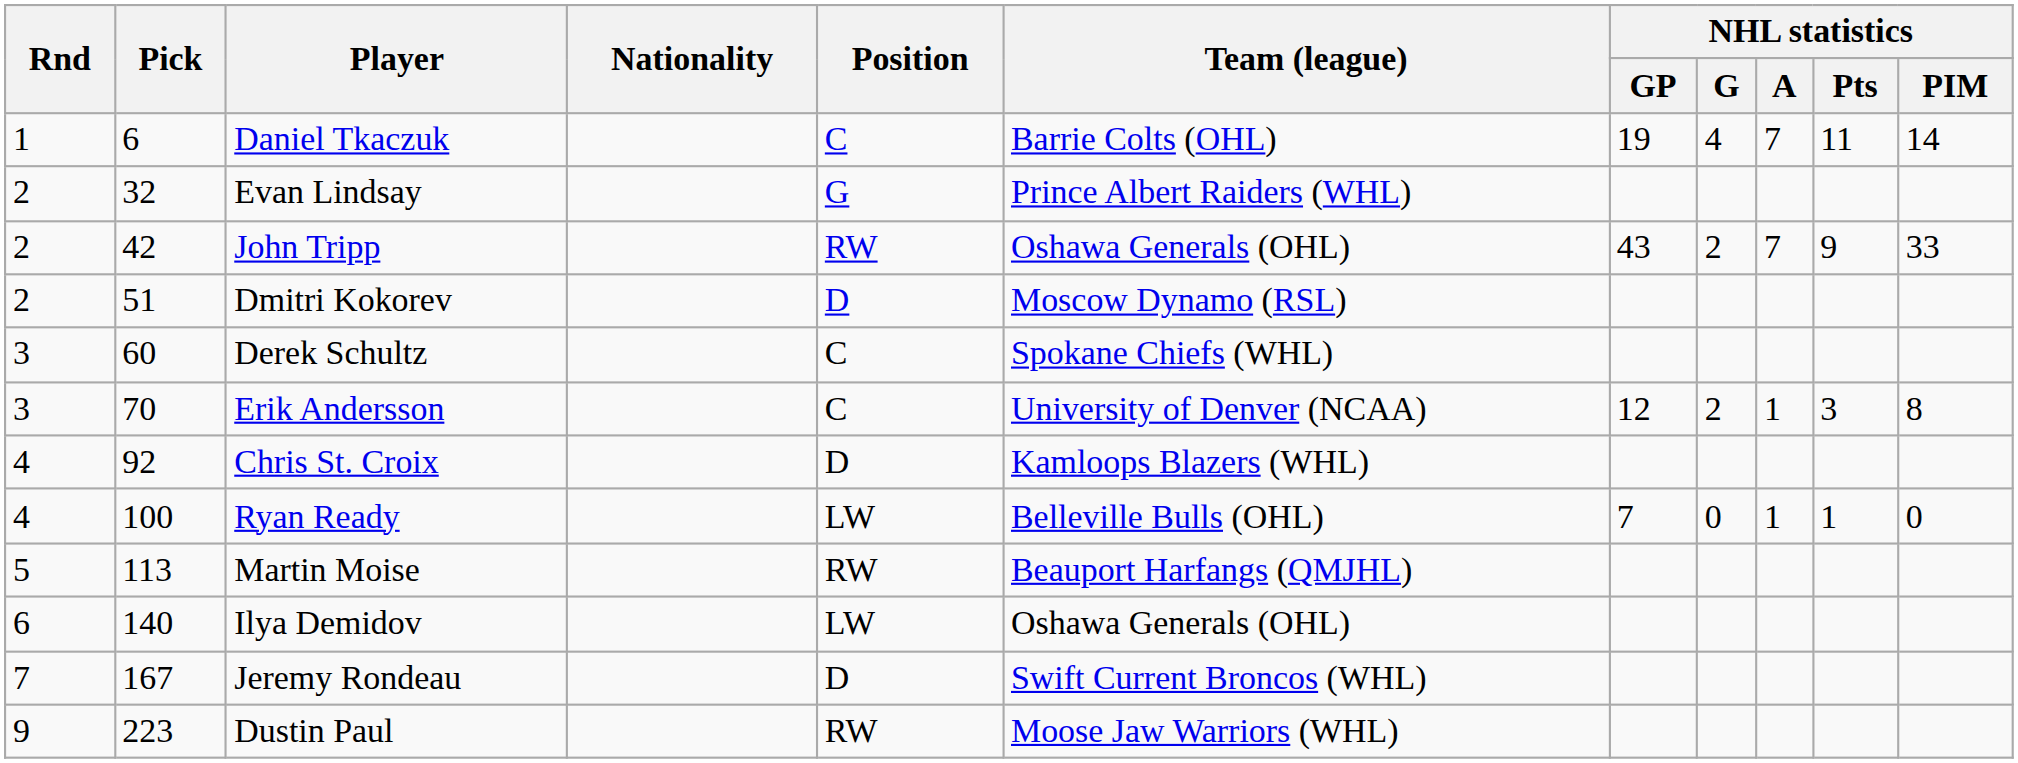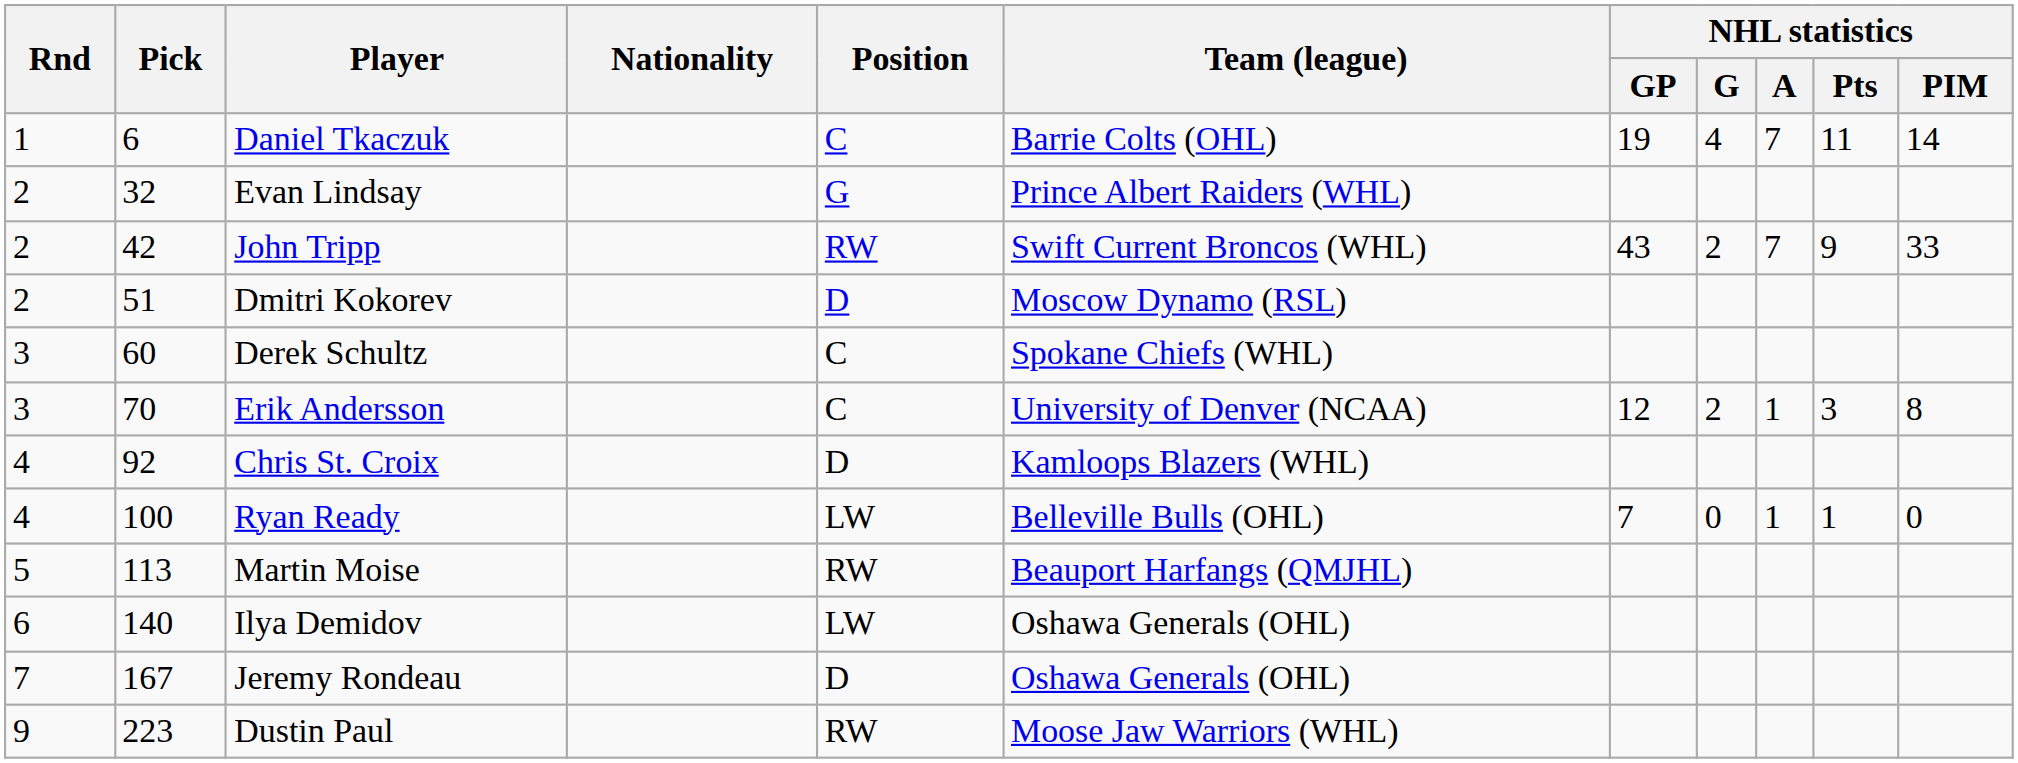John Tripp | Team (league): Oshawa Generals (OHL) -> Swift Current Broncos (WHL)
Jeremy Rondeau | Team (league): Swift Current Broncos (WHL) -> Oshawa Generals (OHL)
